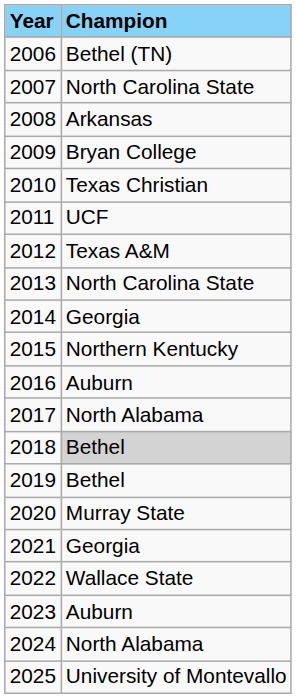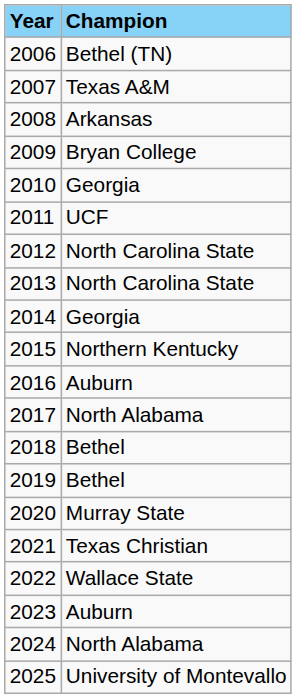2007 | Champion: North Carolina State -> Texas A&M
2010 | Champion: Texas Christian -> Georgia
2012 | Champion: Texas A&M -> North Carolina State
2018 | Champion: lightgrey background -> no background
2021 | Champion: Georgia -> Texas Christian
